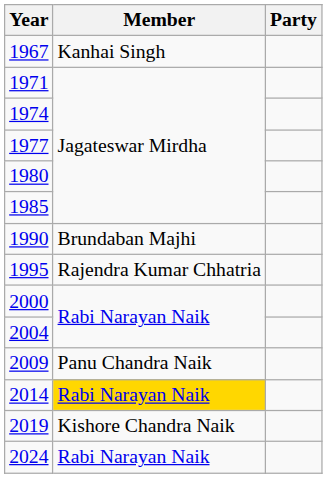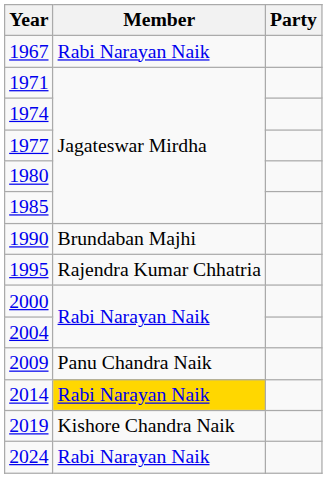1967 | Member: Kanhai Singh -> Rabi Narayan Naik
